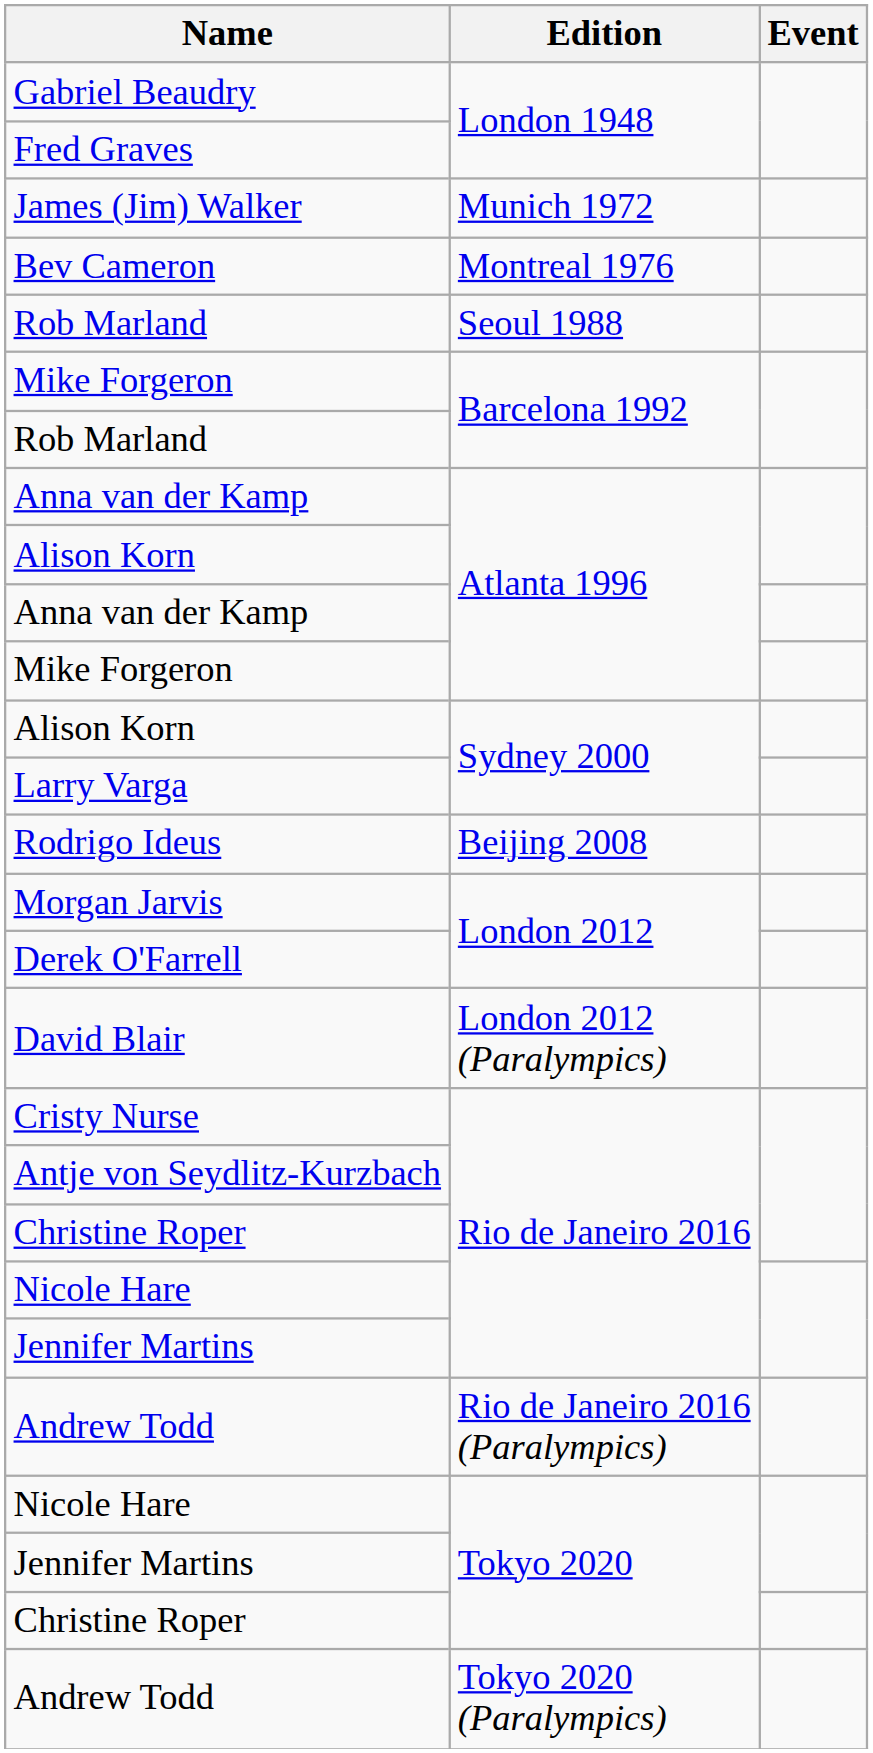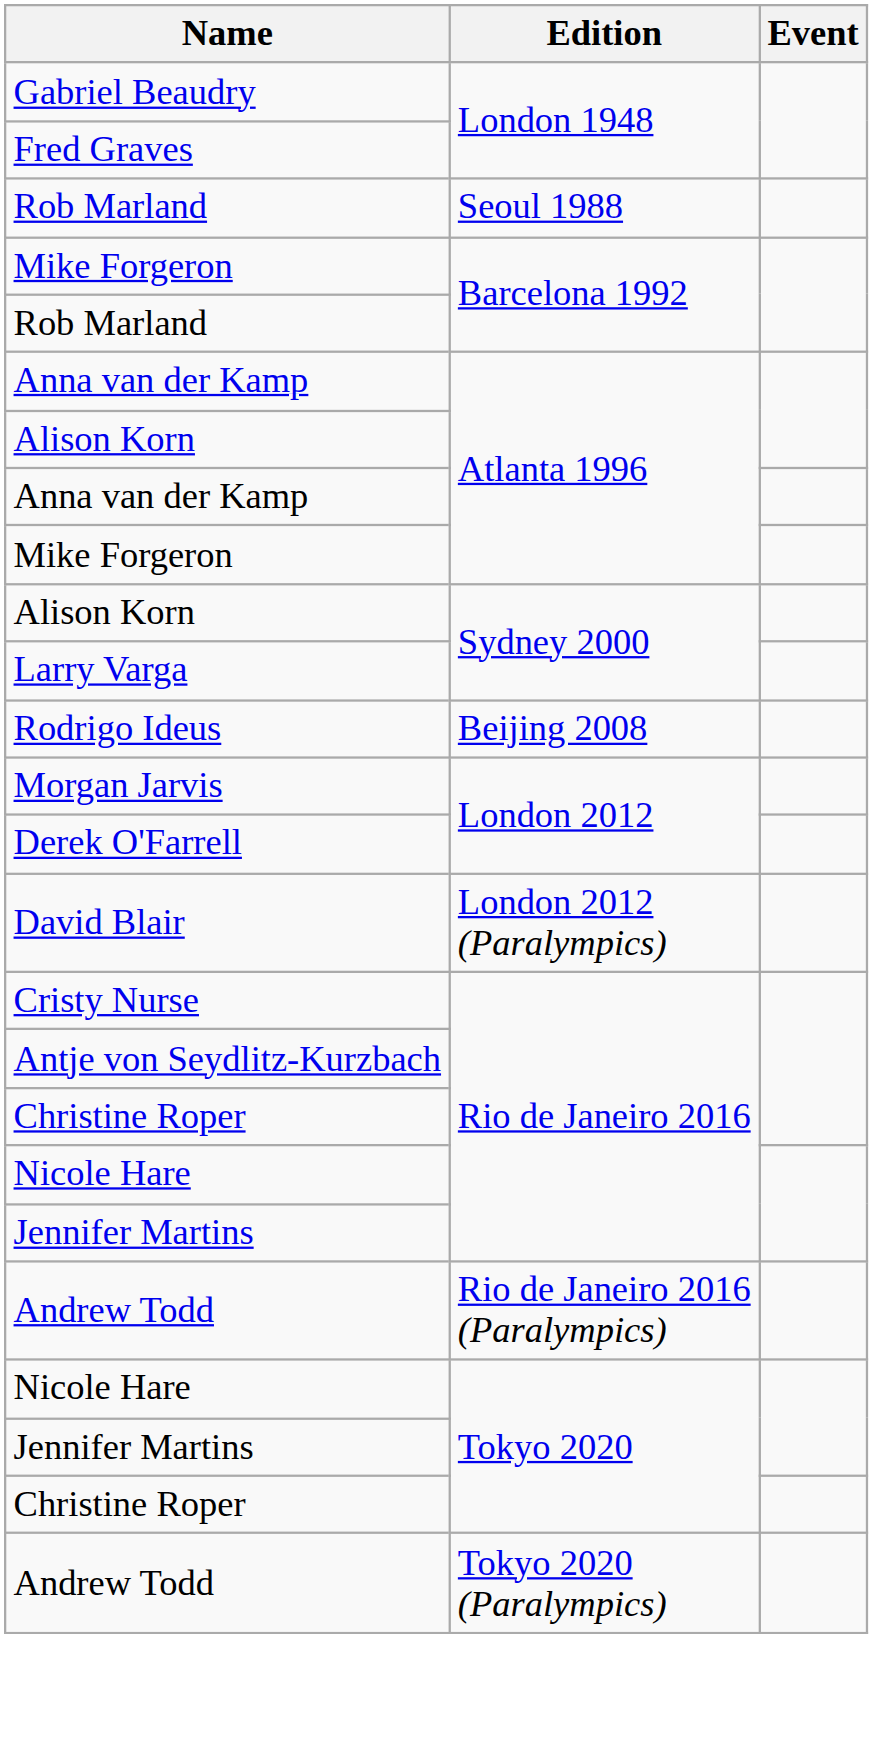- row: James (Jim) Walker | Munich 1972
- row: Bev Cameron | Montreal 1976
